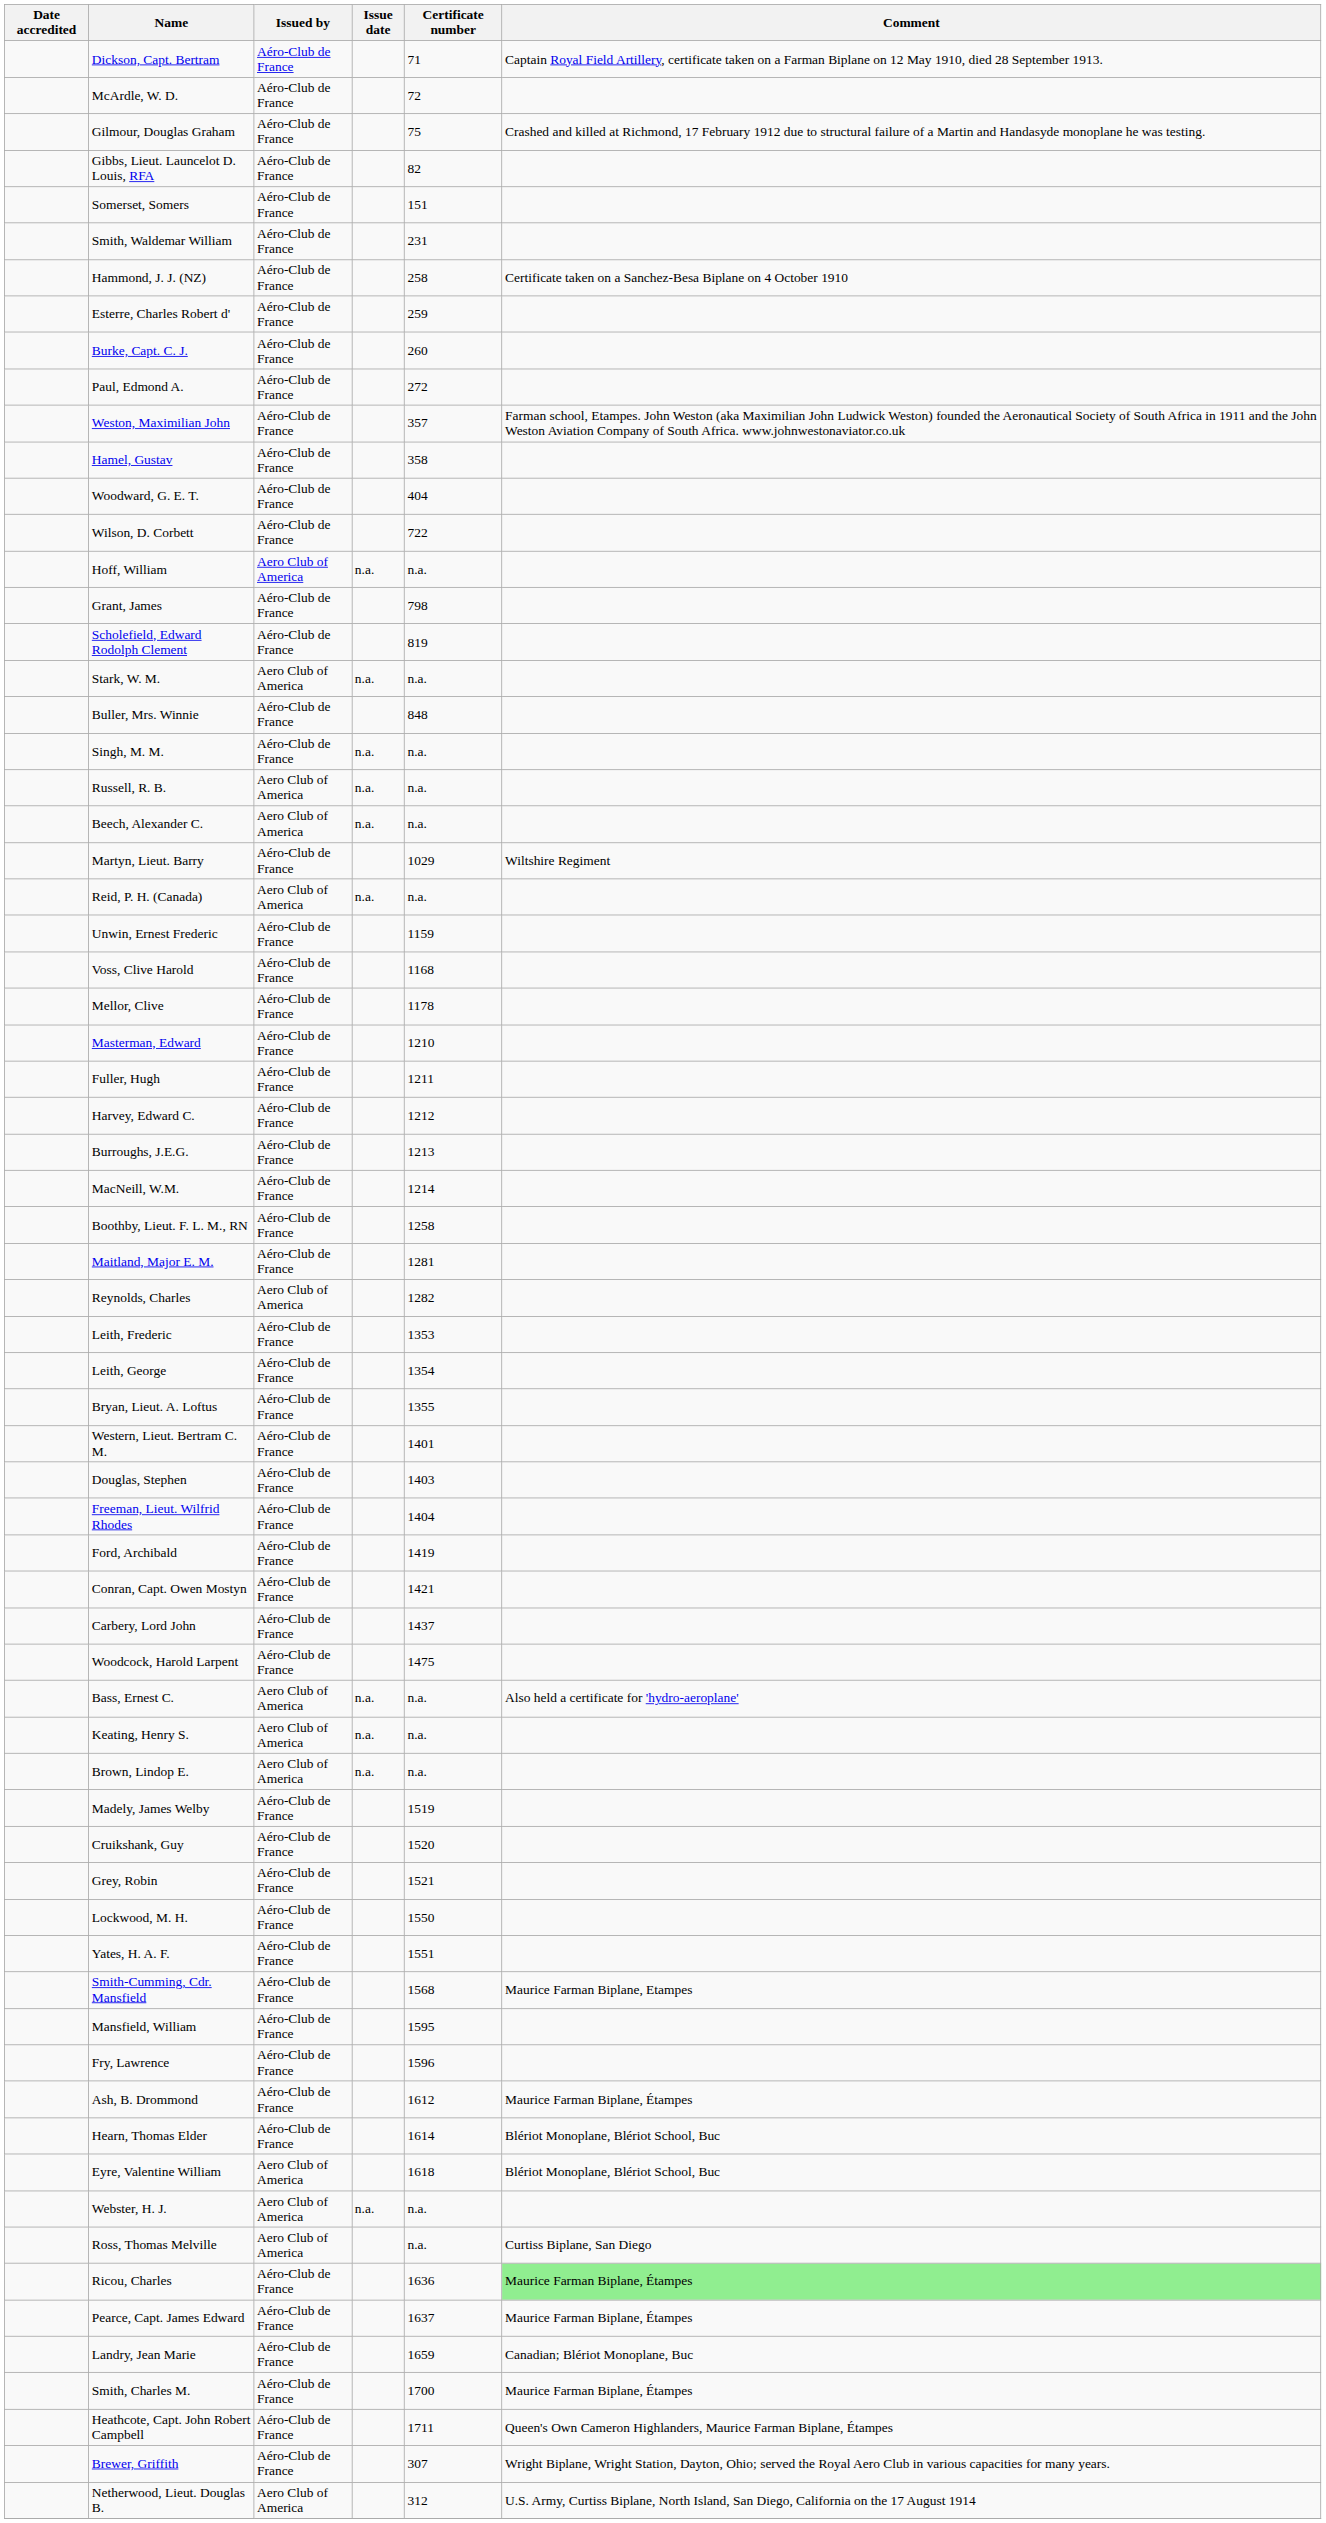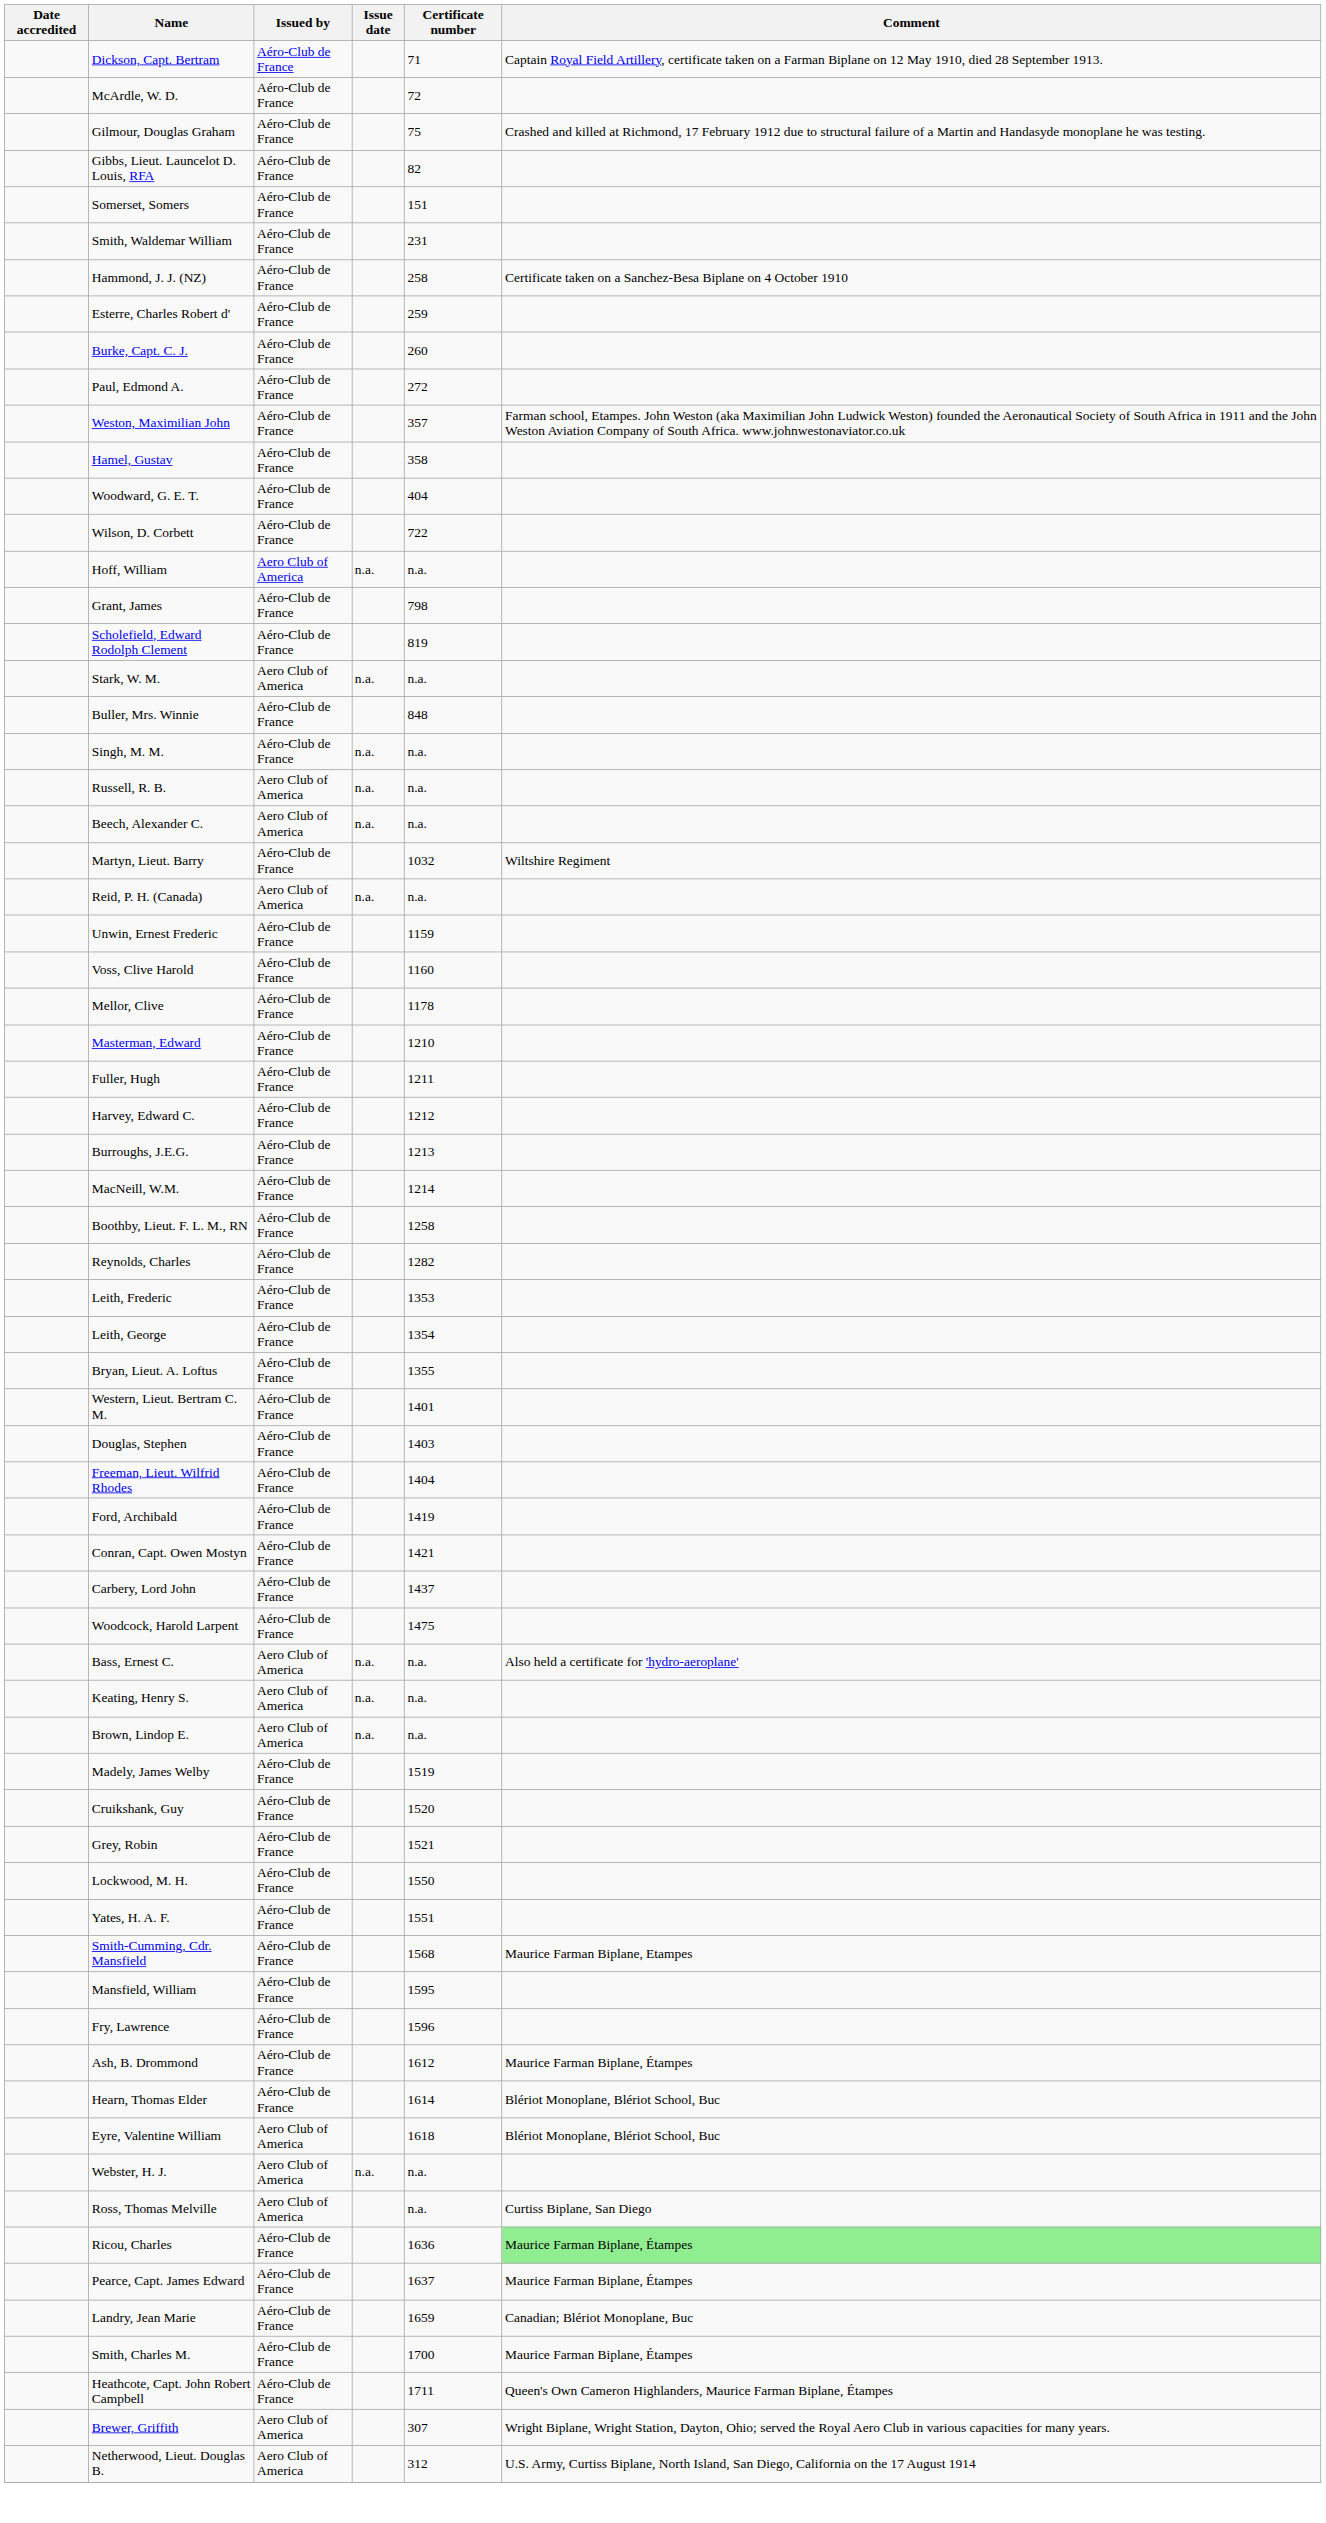Martyn, Lieut. Barry | Certificate number: 1029 -> 1032
Voss, Clive Harold | Certificate number: 1168 -> 1160
- row: Maitland, Major E. M. | Aéro-Club de France | 1281
Reynolds, Charles | Issued by: Aero Club of America -> Aéro-Club de France
Brewer, Griffith | Issued by: Aéro-Club de France -> Aero Club of America
